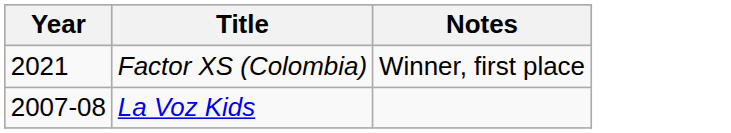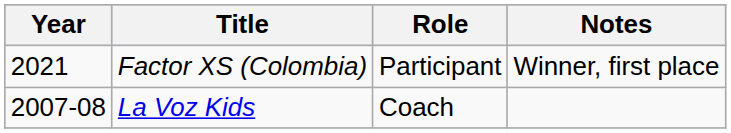+ column: Role | Participant | Coach
